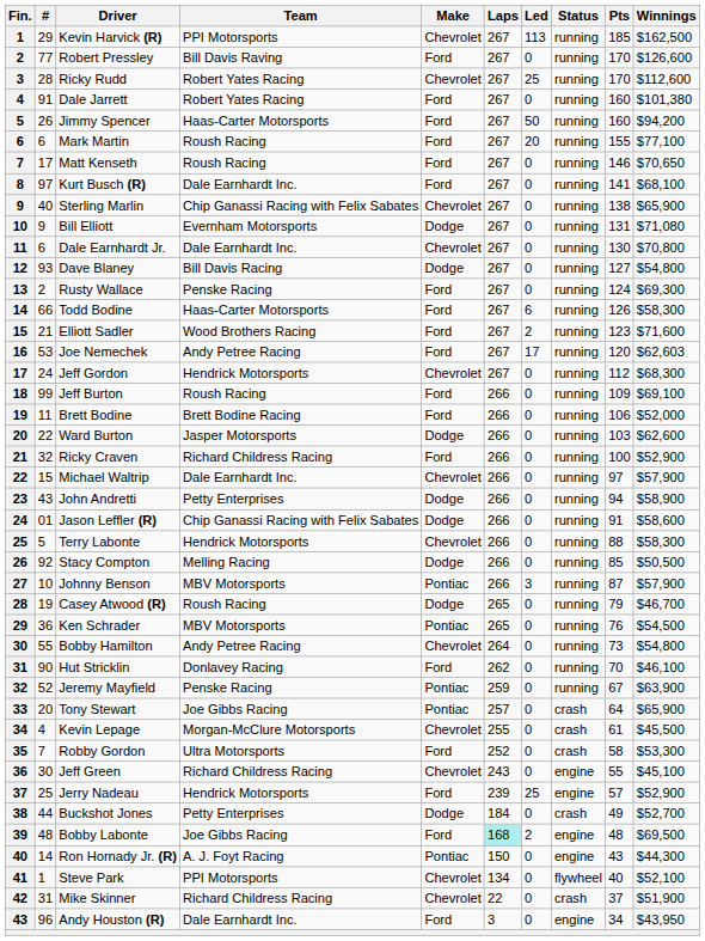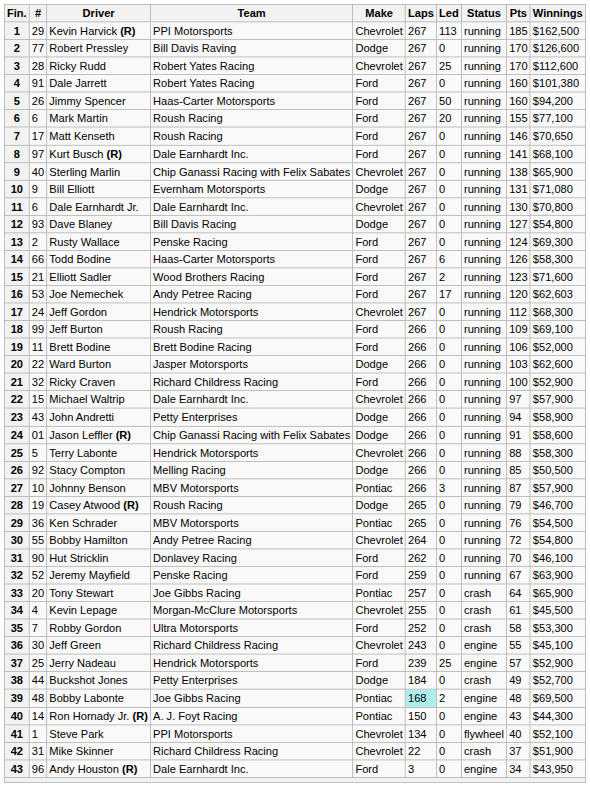Robert Pressley | Make: Ford -> Dodge
Bobby Hamilton | Pts: 73 -> 72
Jeremy Mayfield | Make: Pontiac -> Ford
Bobby Labonte | Make: Ford -> Pontiac
